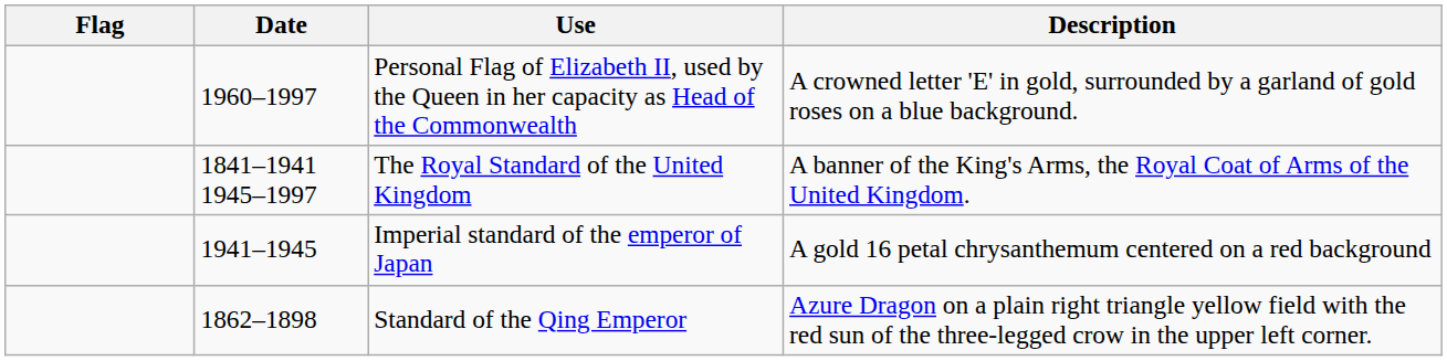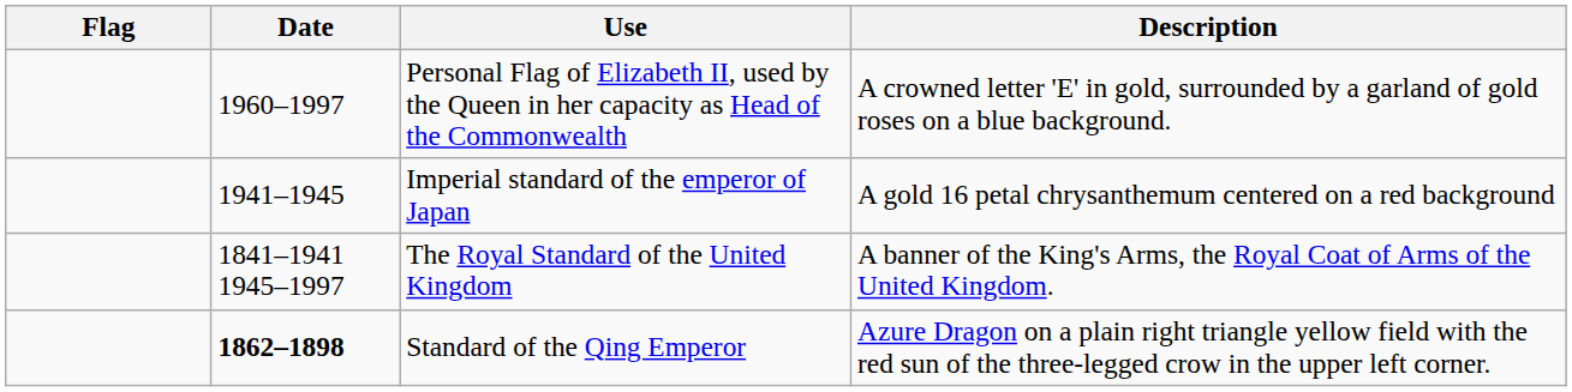rows swapped: Imperial standard of the emperor of Japan <-> The Royal Standard of the United Kingdom
Standard of the Qing Emperor | Date: normal -> bold
